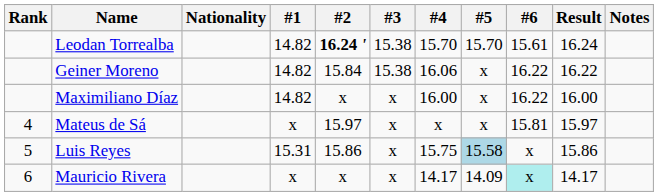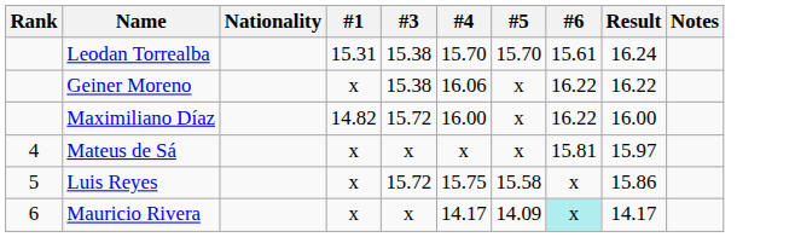- column: #2 | 16.24 ' | 15.84 | x | 15.97 | 15.86 | x
Leodan Torrealba | #1: 14.82 -> 15.31
Geiner Moreno | #1: 14.82 -> x
Maximiliano Díaz | #3: x -> 15.72
Luis Reyes | #1: 15.31 -> x
Luis Reyes | #3: x -> 15.72
Luis Reyes | #5: lightblue background -> no background
